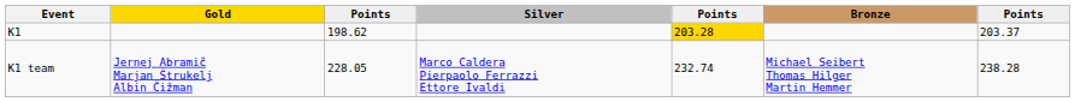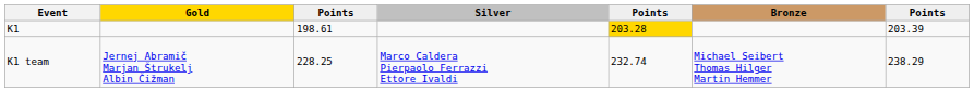K1 | column 3: 198.62 -> 198.61
K1 | column 7: 203.37 -> 203.39
K1 team | column 3: 228.05 -> 228.25
K1 team | column 7: 238.28 -> 238.29
